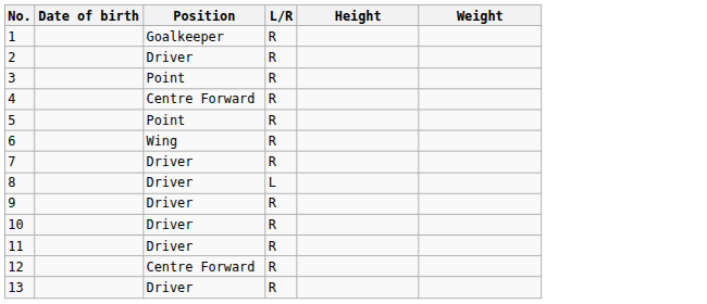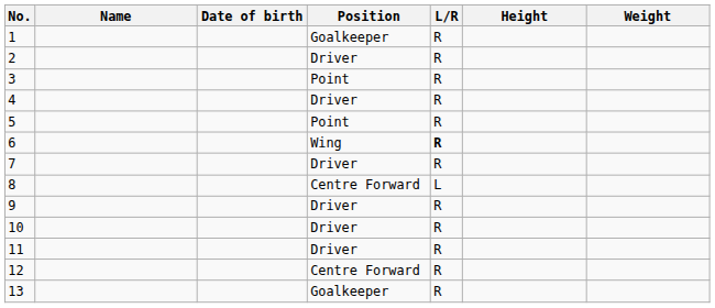+ column: Name
4 | Position: Centre Forward -> Driver
6 | L/R: normal -> bold
8 | Position: Driver -> Centre Forward
13 | Position: Driver -> Goalkeeper
